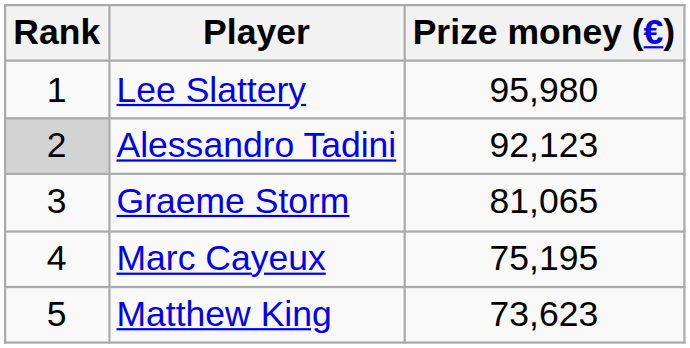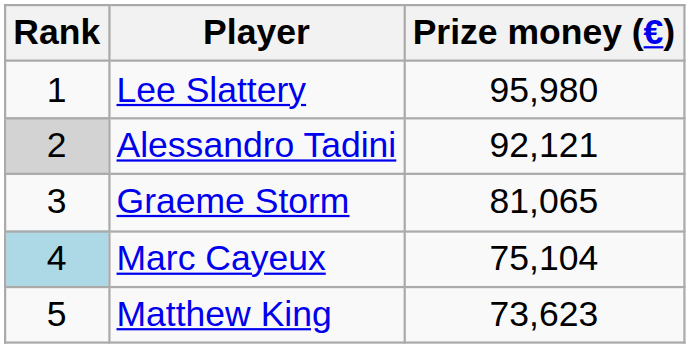Alessandro Tadini | Prize money (€): 92,123 -> 92,121
Marc Cayeux | Rank: no background -> lightblue background
Marc Cayeux | Prize money (€): 75,195 -> 75,104
